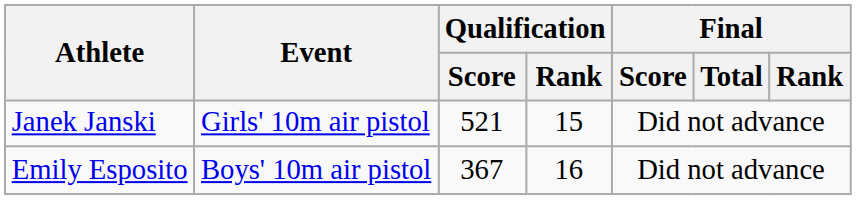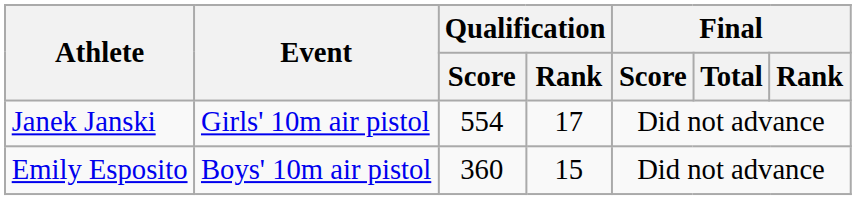Janek Janski | Qualification / Score: 521 -> 554
Janek Janski | Qualification / Rank: 15 -> 17
Emily Esposito | Qualification / Score: 367 -> 360
Emily Esposito | Qualification / Rank: 16 -> 15
